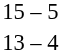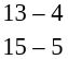rows swapped: 13 – 4 <-> 15 – 5
